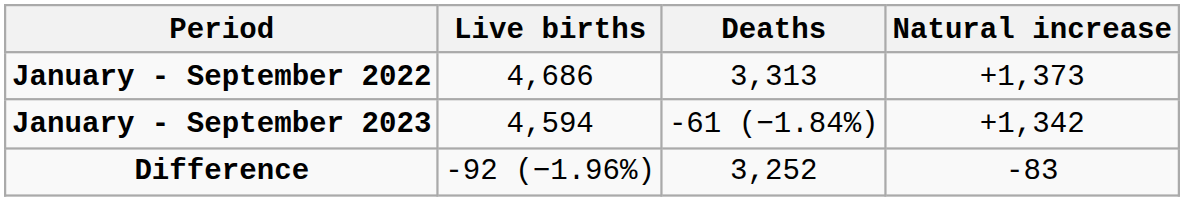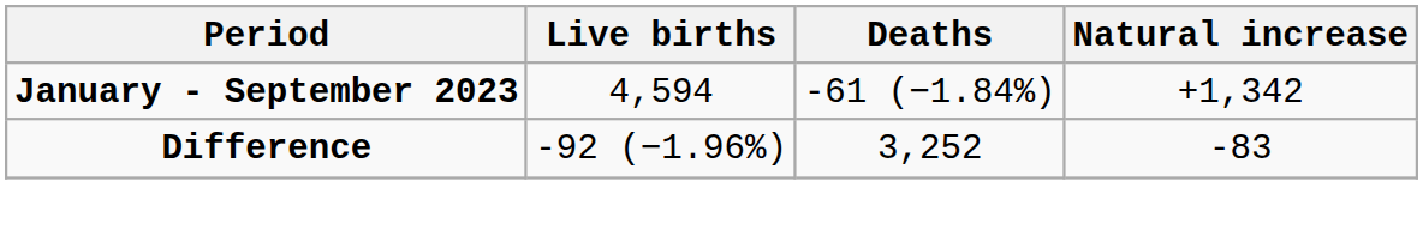- row: January - September 2022 | 4,686 | 3,313 | +1,373
